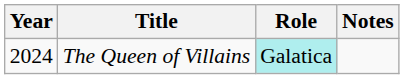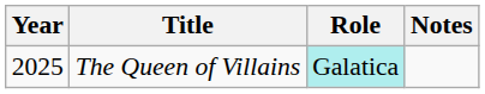The Queen of Villains | Year: 2024 -> 2025
